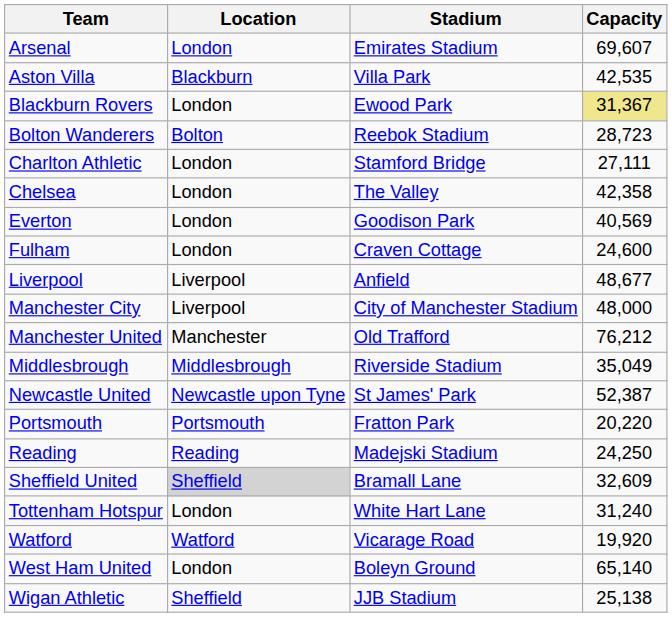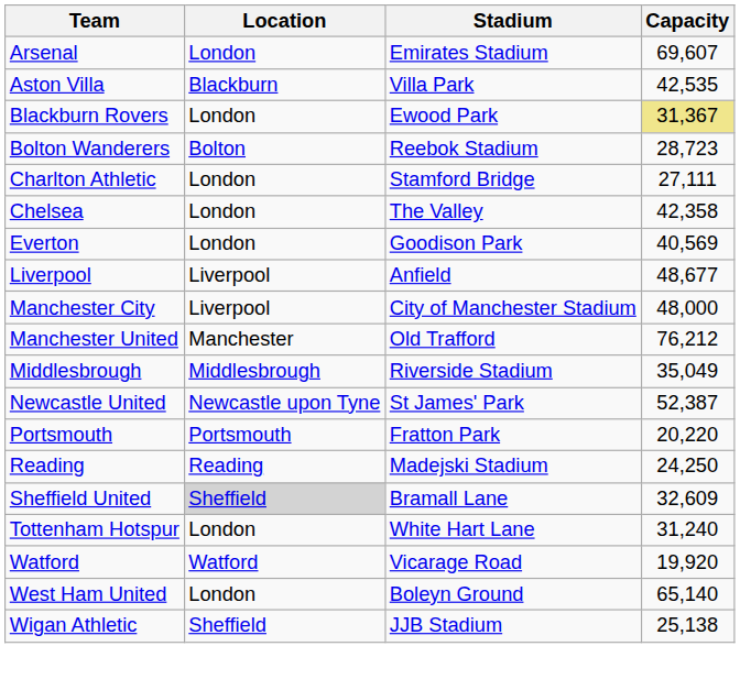- row: Fulham | London | Craven Cottage | 24,600
